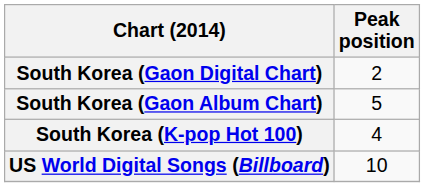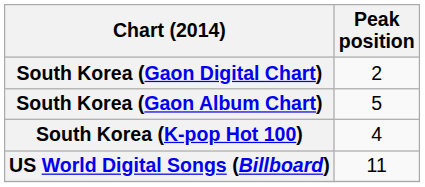US World Digital Songs (Billboard) | Peak position: 10 -> 11
